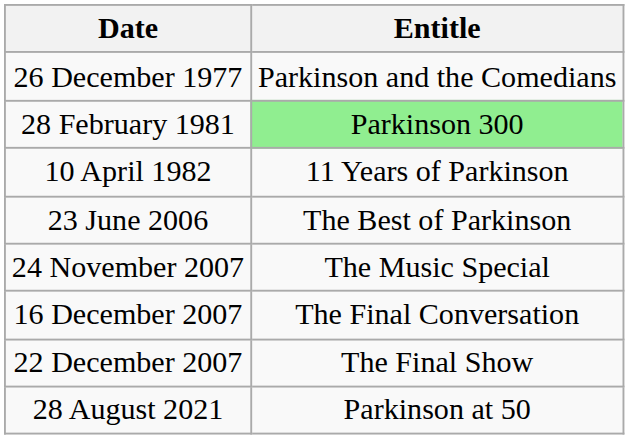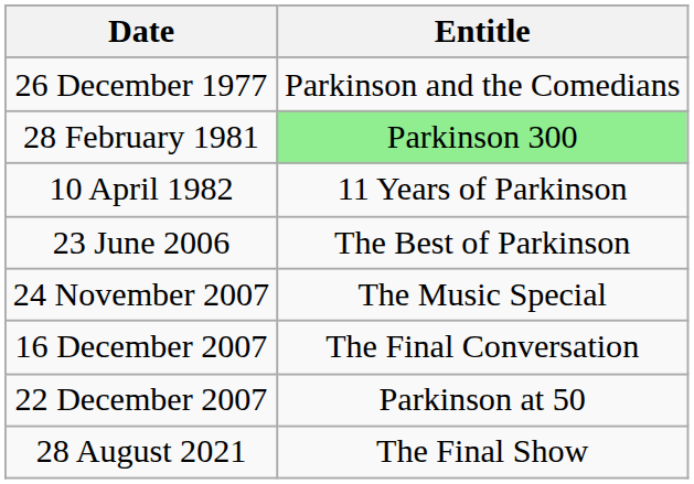22 December 2007 | Entitle: The Final Show -> Parkinson at 50
28 August 2021 | Entitle: Parkinson at 50 -> The Final Show
